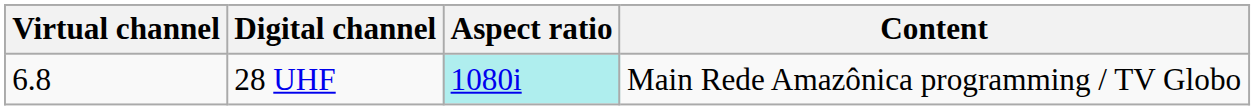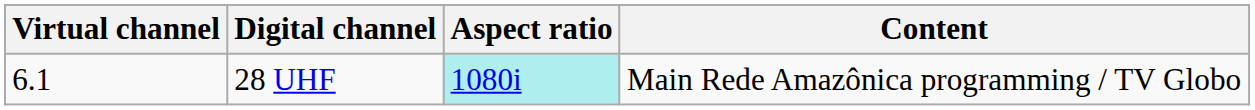28 UHF | Virtual channel: 6.8 -> 6.1
